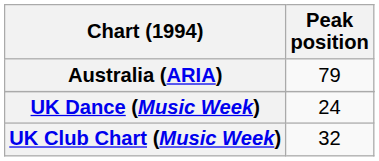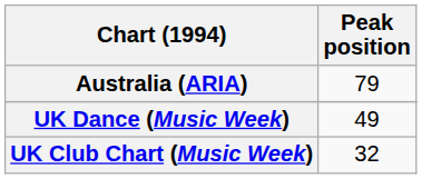UK Dance (Music Week) | Peak position: 24 -> 49
